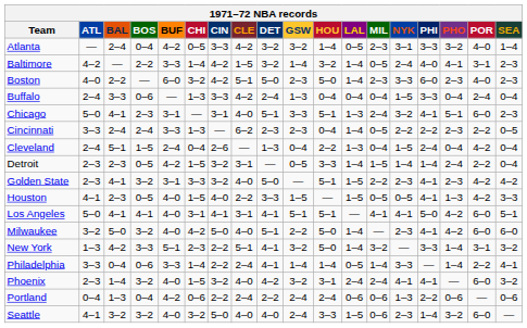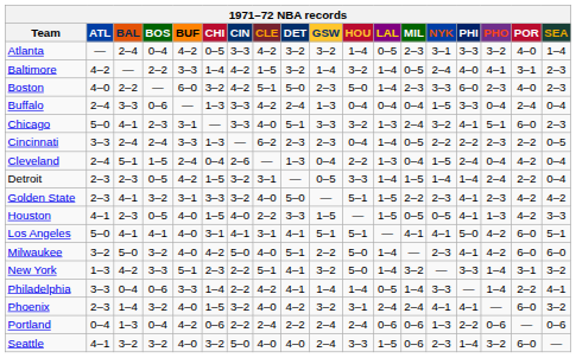Chicago | CIN: 3–1 -> 3–3
Chicago | HOU: 5–1 -> 3–2
Philadelphia | CLE: 2–4 -> 4–2
